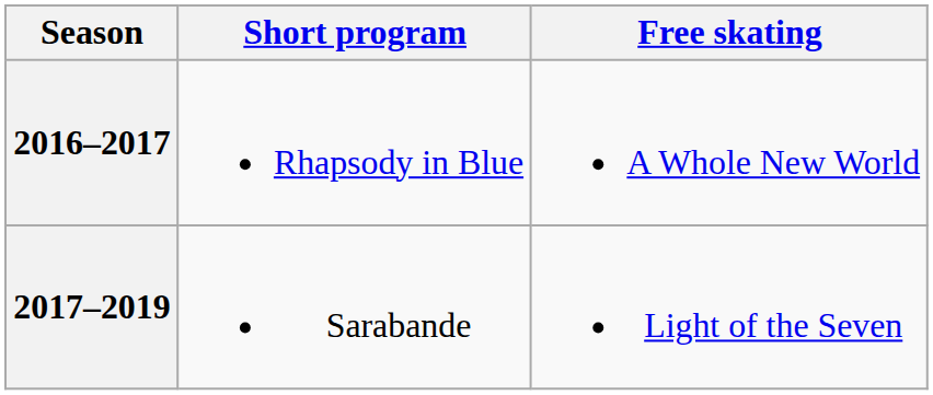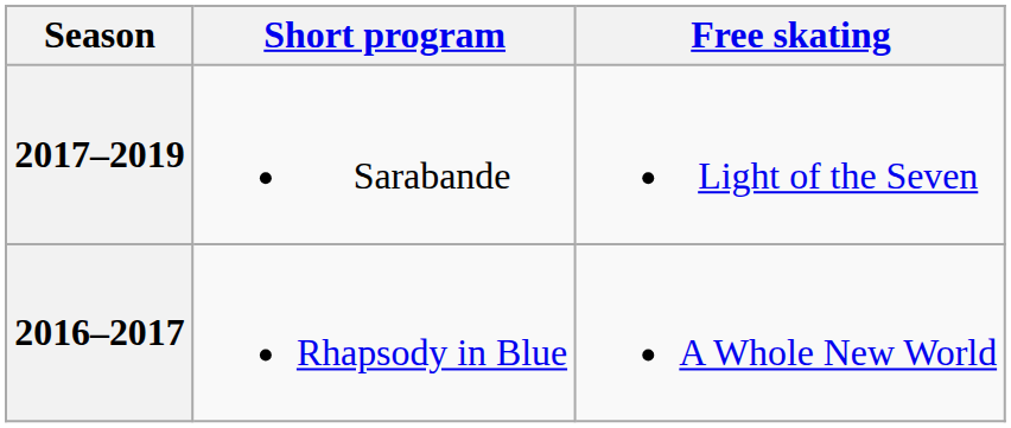rows swapped: 2017–2019 <-> 2016–2017
